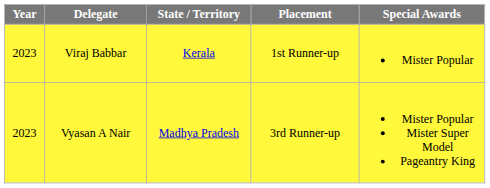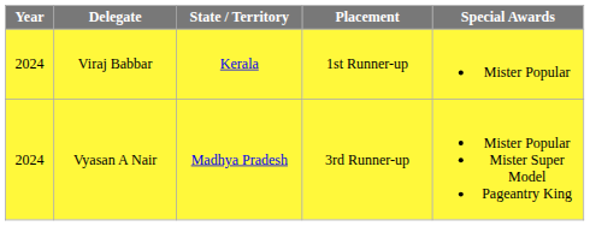Viraj Babbar | Year: 2023 -> 2024
Vyasan A Nair | Year: 2023 -> 2024
